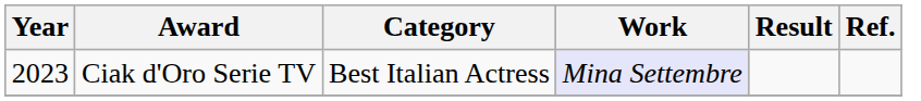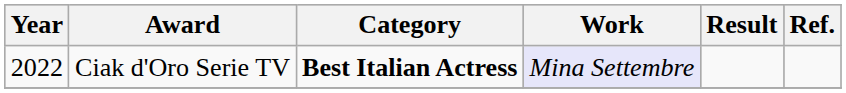Ciak d'Oro Serie TV | Year: 2023 -> 2022
Ciak d'Oro Serie TV | Category: normal -> bold
